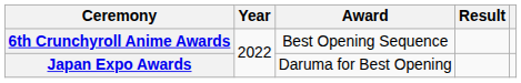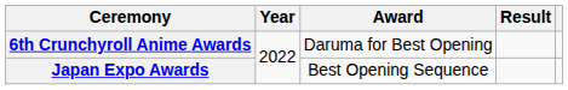6th Crunchyroll Anime Awards | Award: Best Opening Sequence -> Daruma for Best Opening
Japan Expo Awards | Award: Daruma for Best Opening -> Best Opening Sequence
